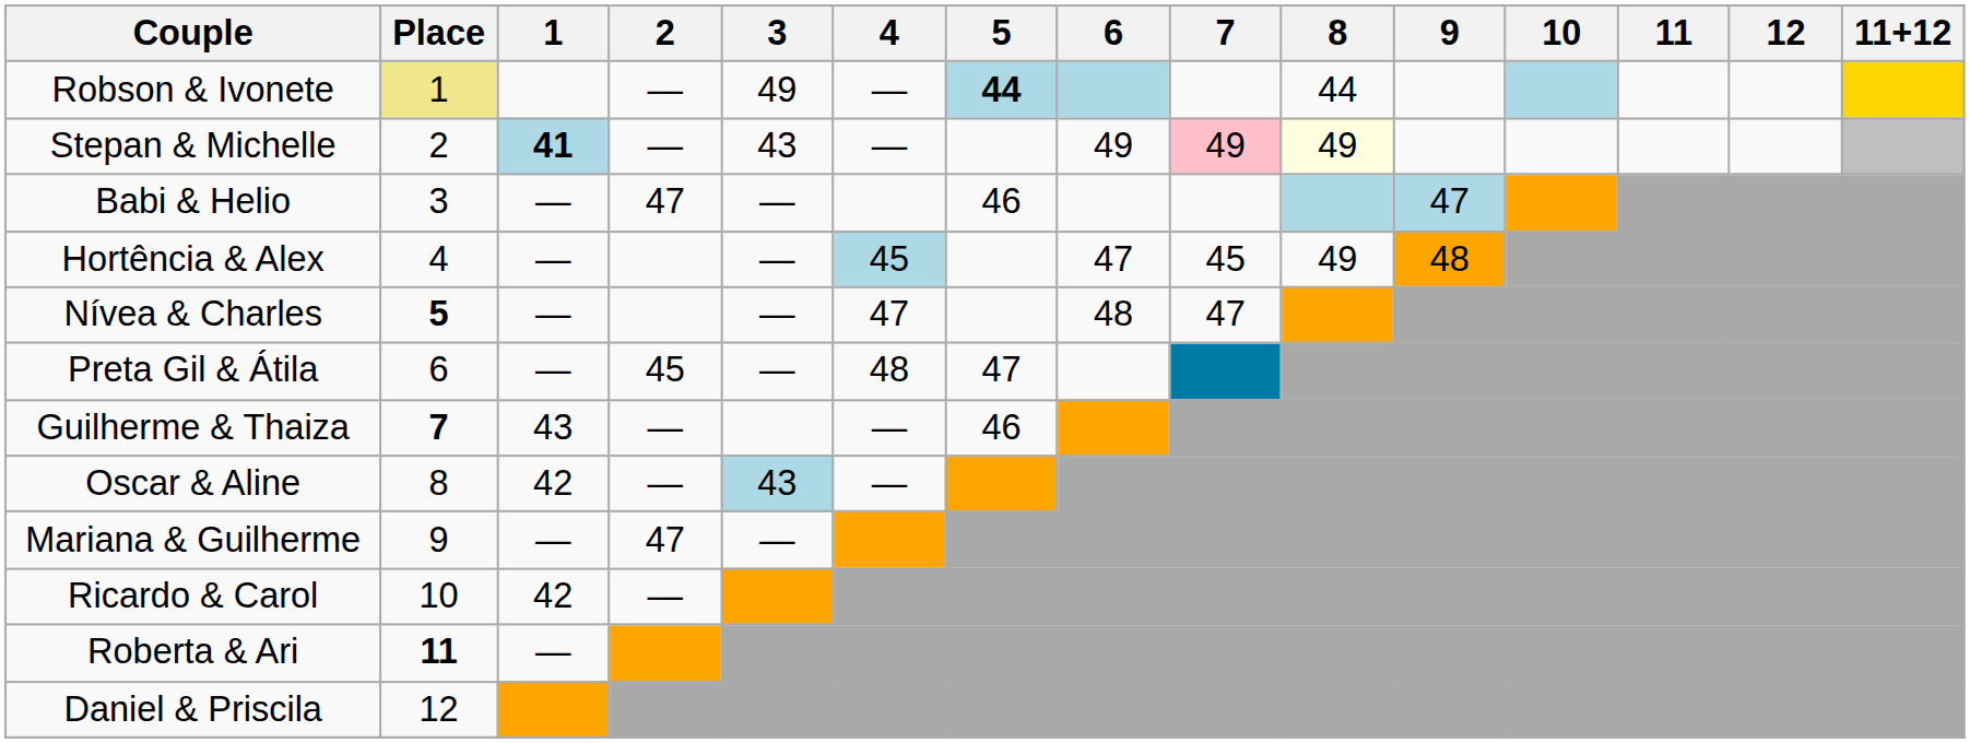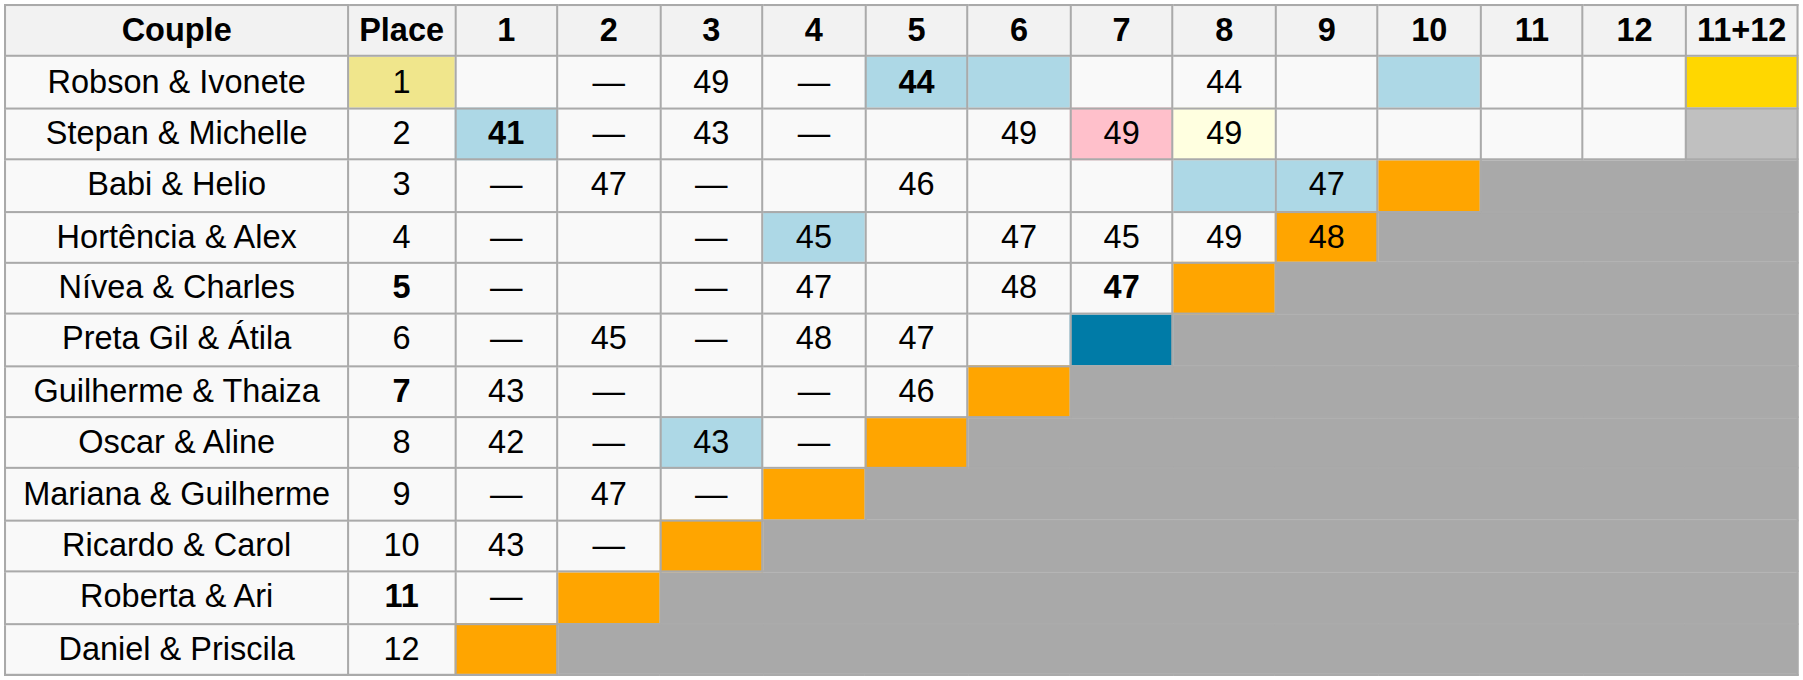Nívea & Charles | 7: normal -> bold
Ricardo & Carol | 1: 42 -> 43
